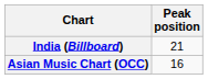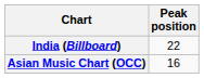India (Billboard) | Peak position: 21 -> 22
